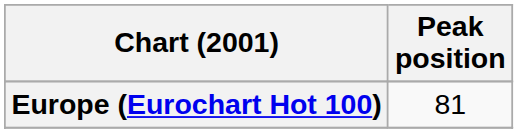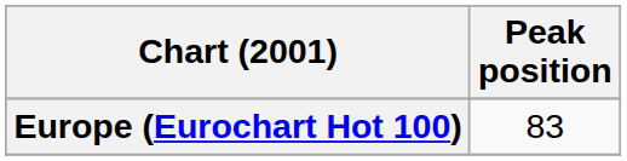Europe (Eurochart Hot 100) | Peak position: 81 -> 83
